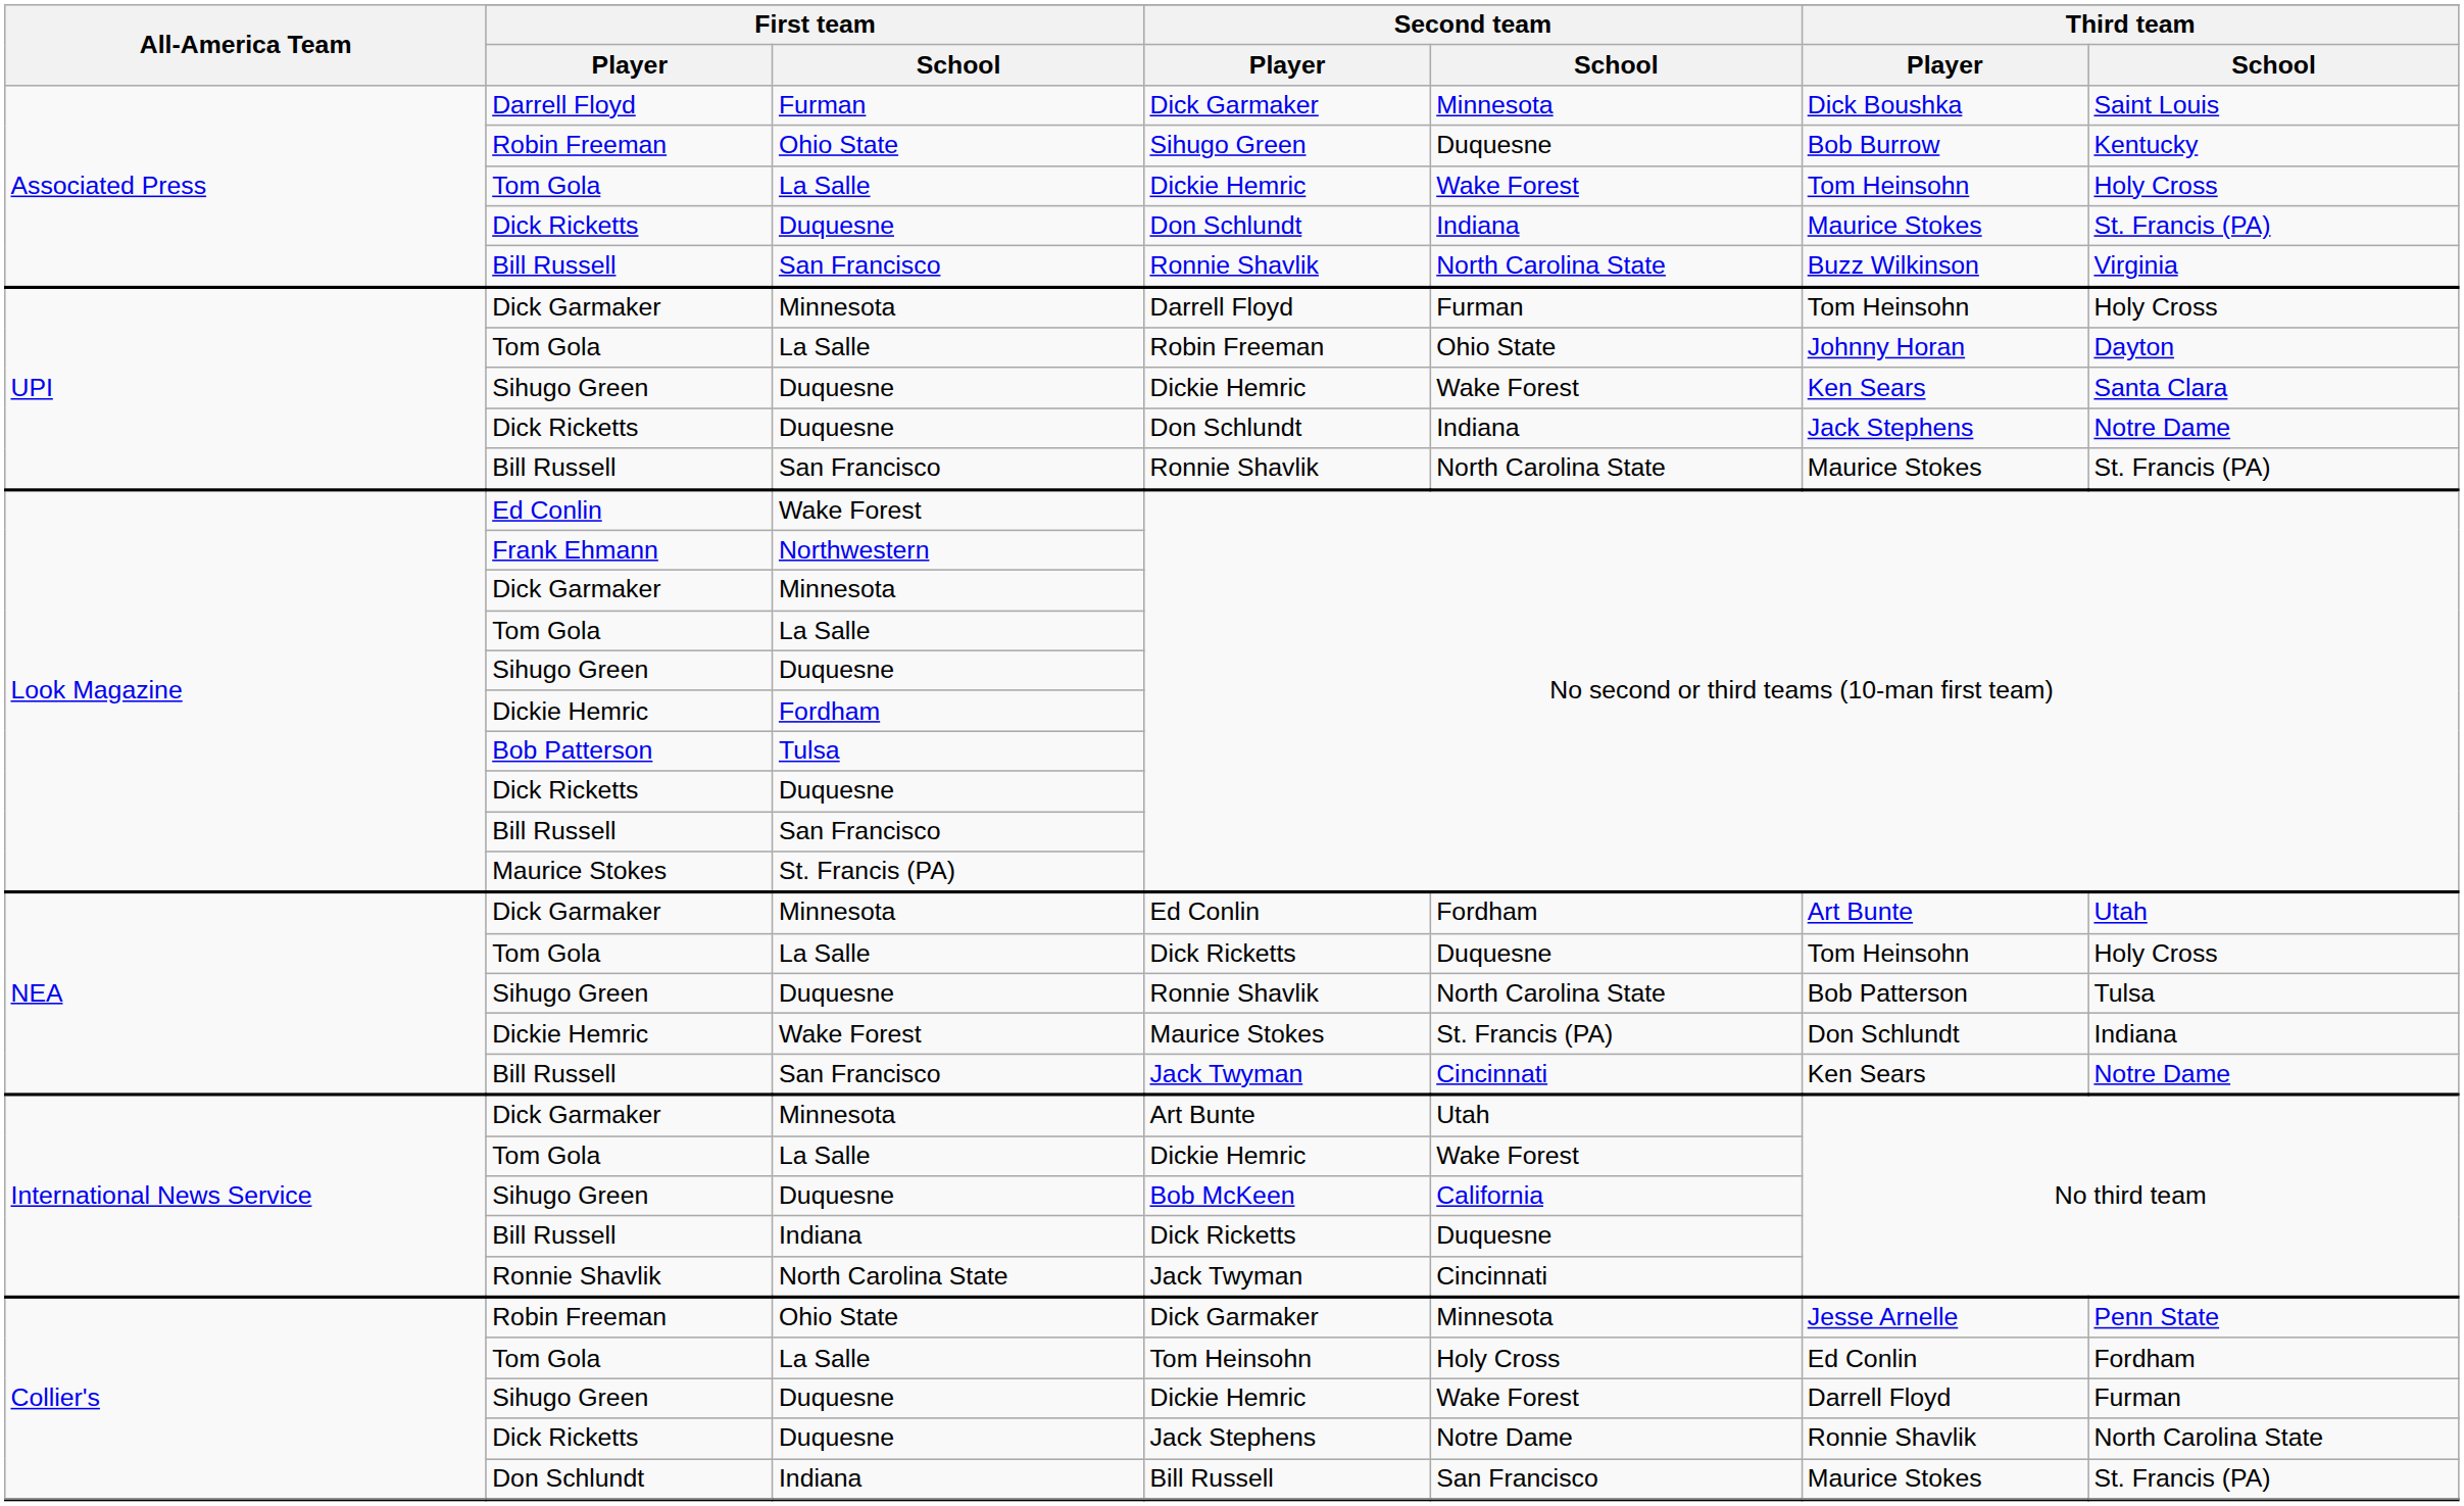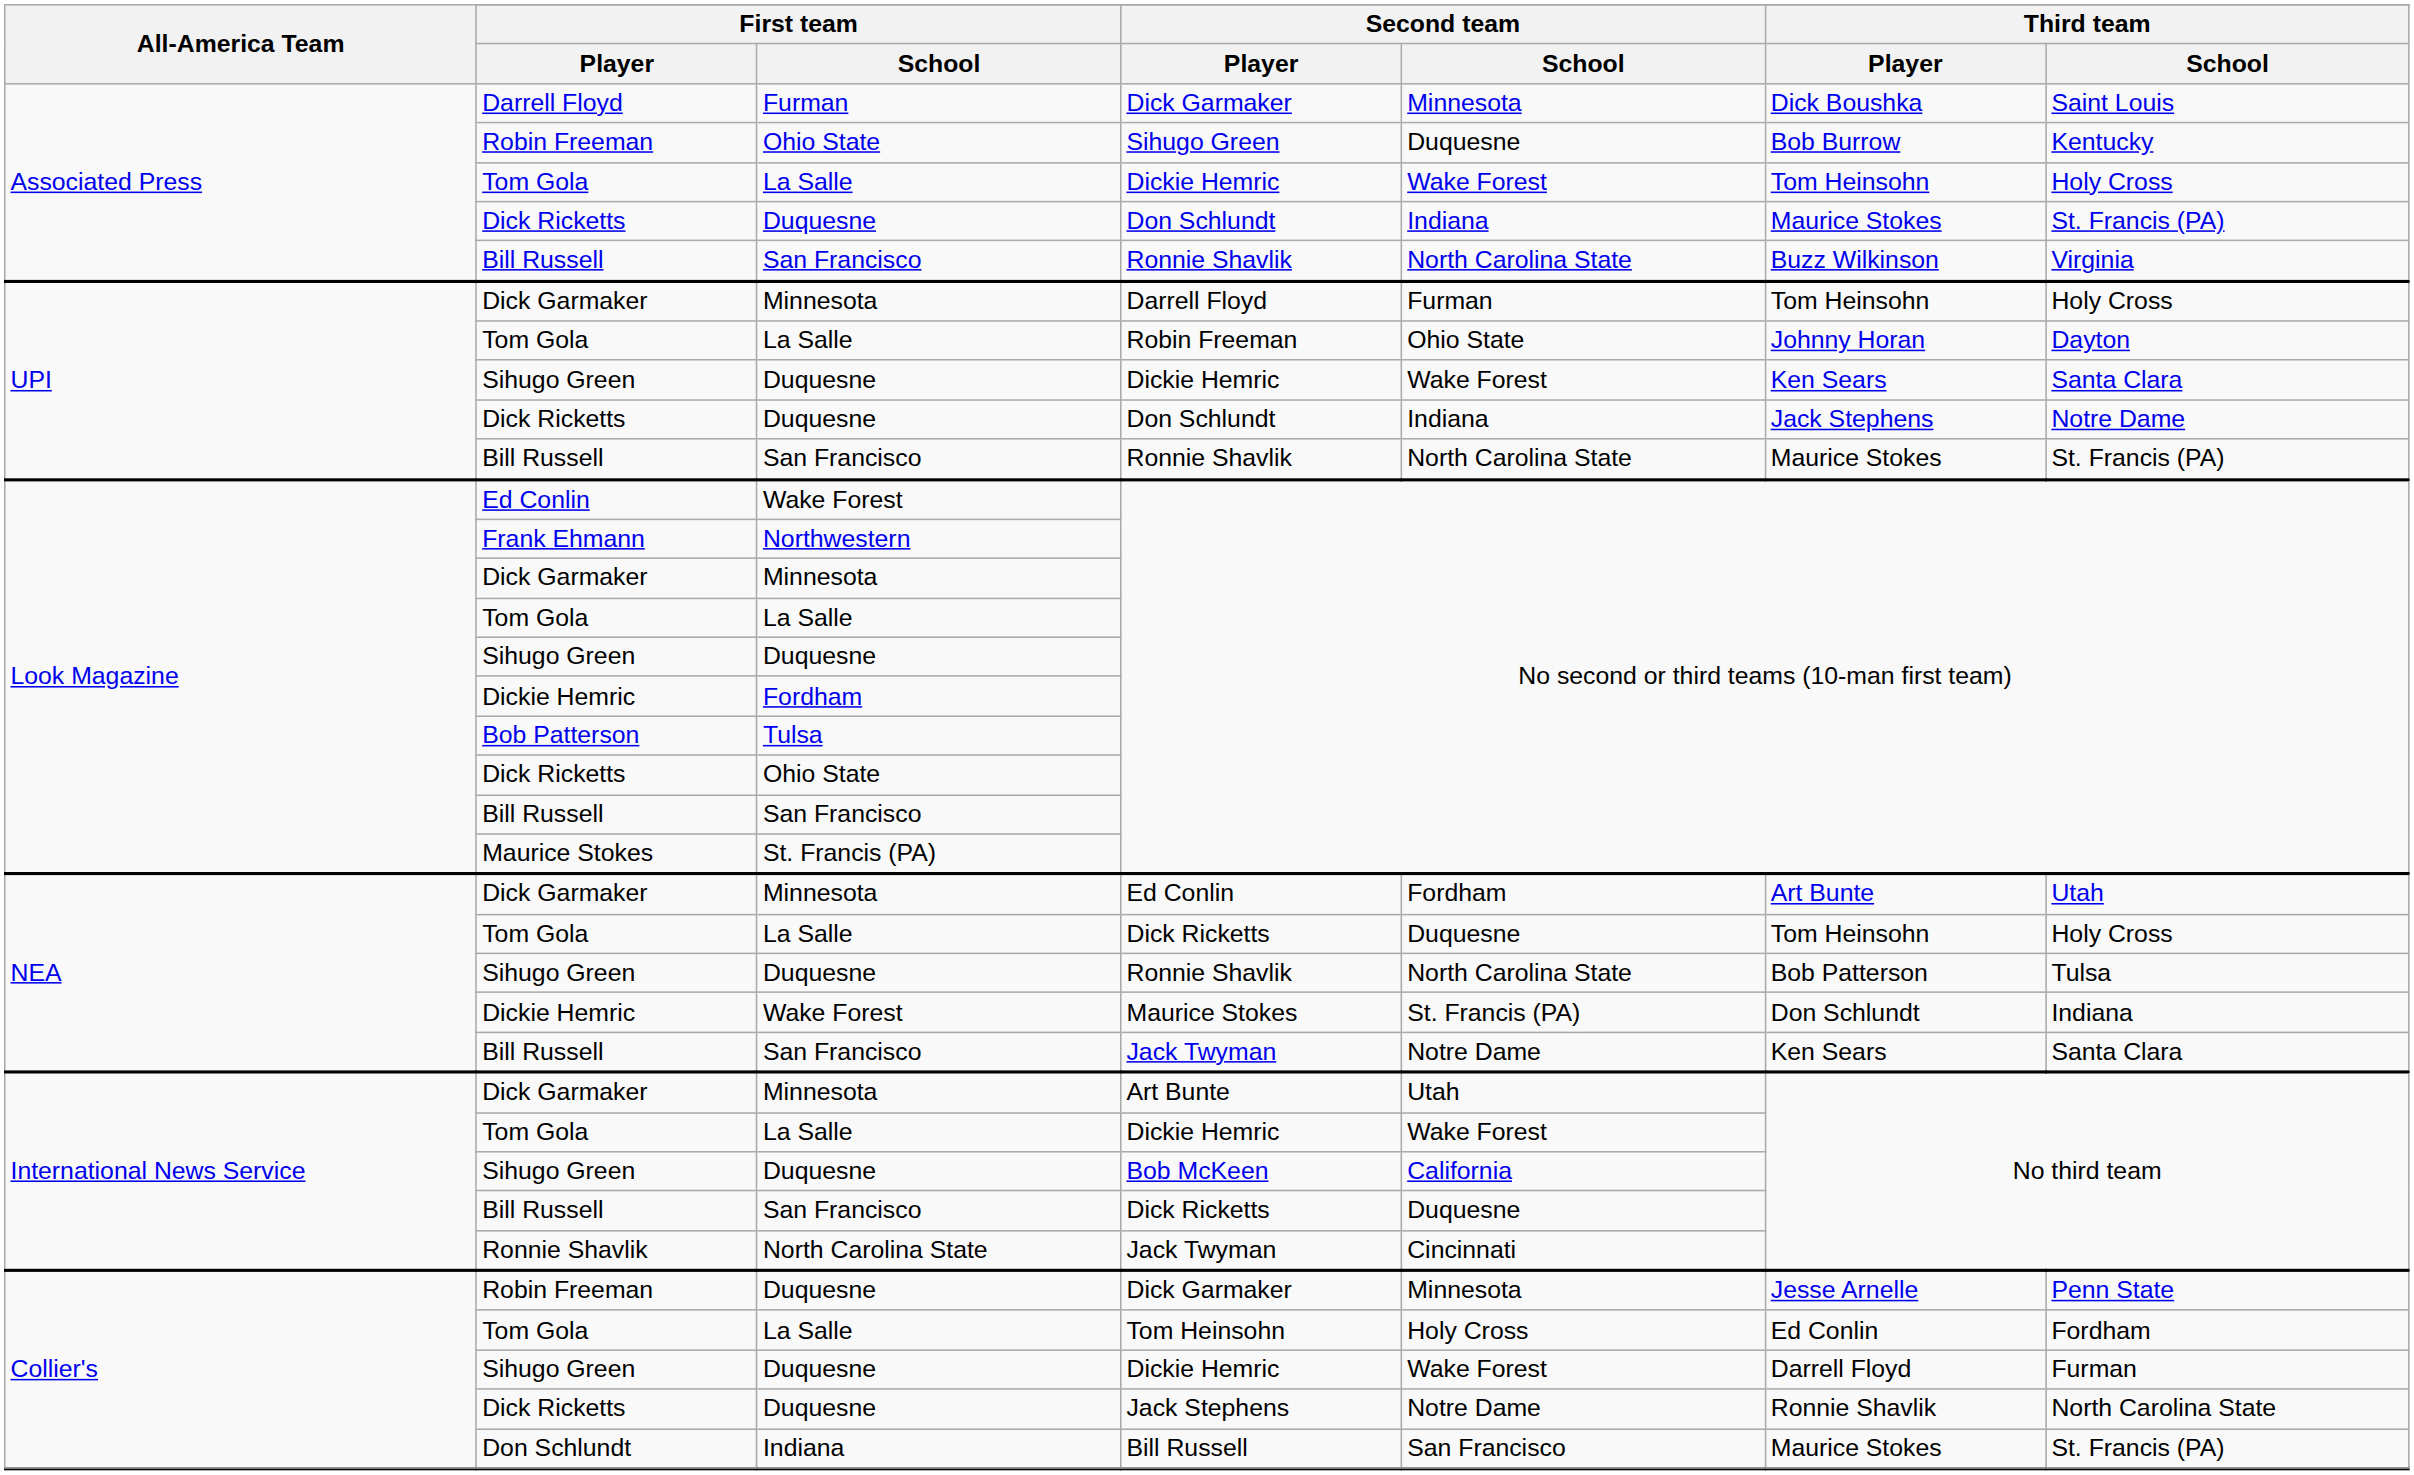Dick Ricketts / No second or third teams (10-man first team) | First team / School: Duquesne -> Ohio State
Bill Russell / Jack Twyman | Second team / School: Cincinnati -> Notre Dame
Bill Russell / Jack Twyman | Third team / School: Notre Dame -> Santa Clara
Bill Russell / Dick Ricketts | First team / School: Indiana -> San Francisco
Robin Freeman / Dick Garmaker | First team / School: Ohio State -> Duquesne
